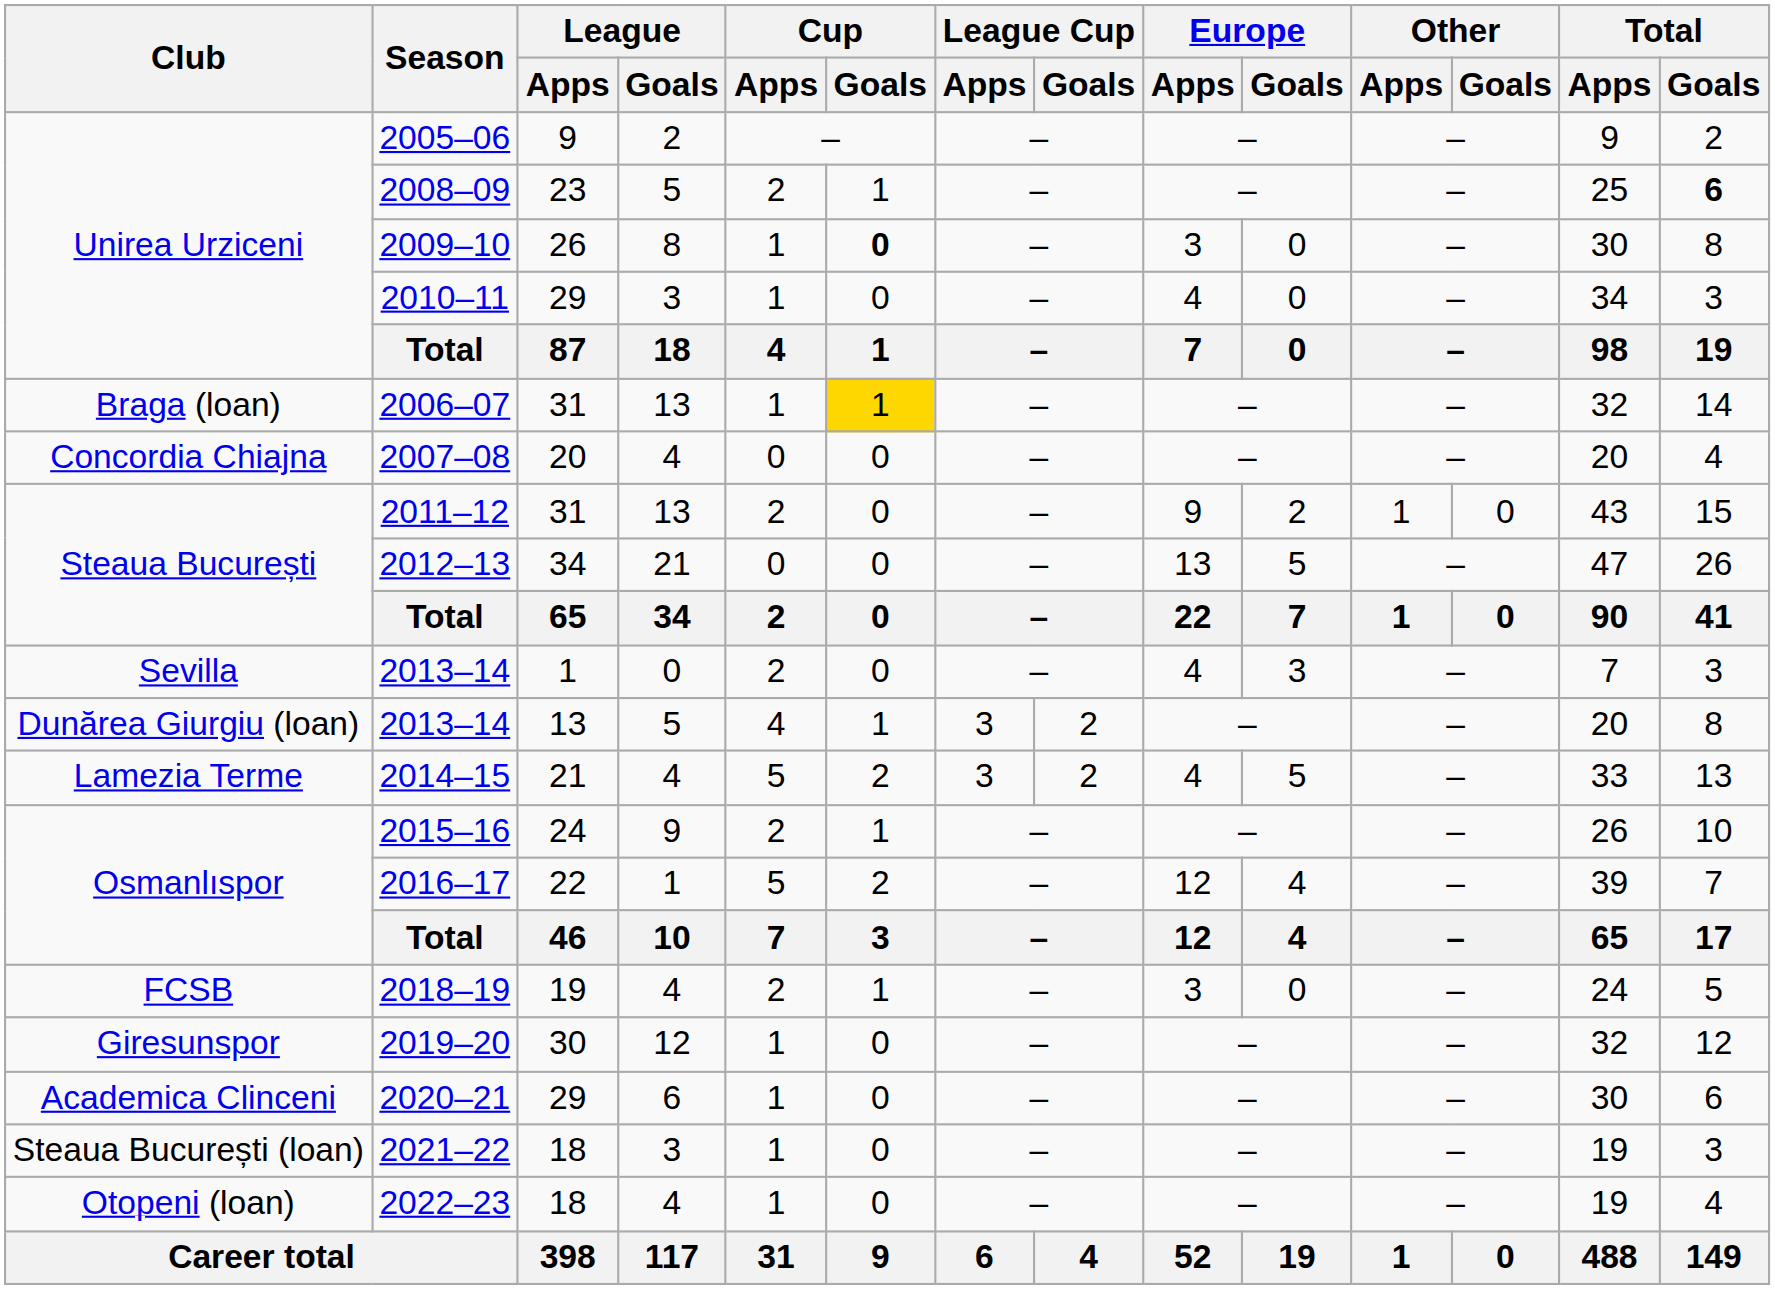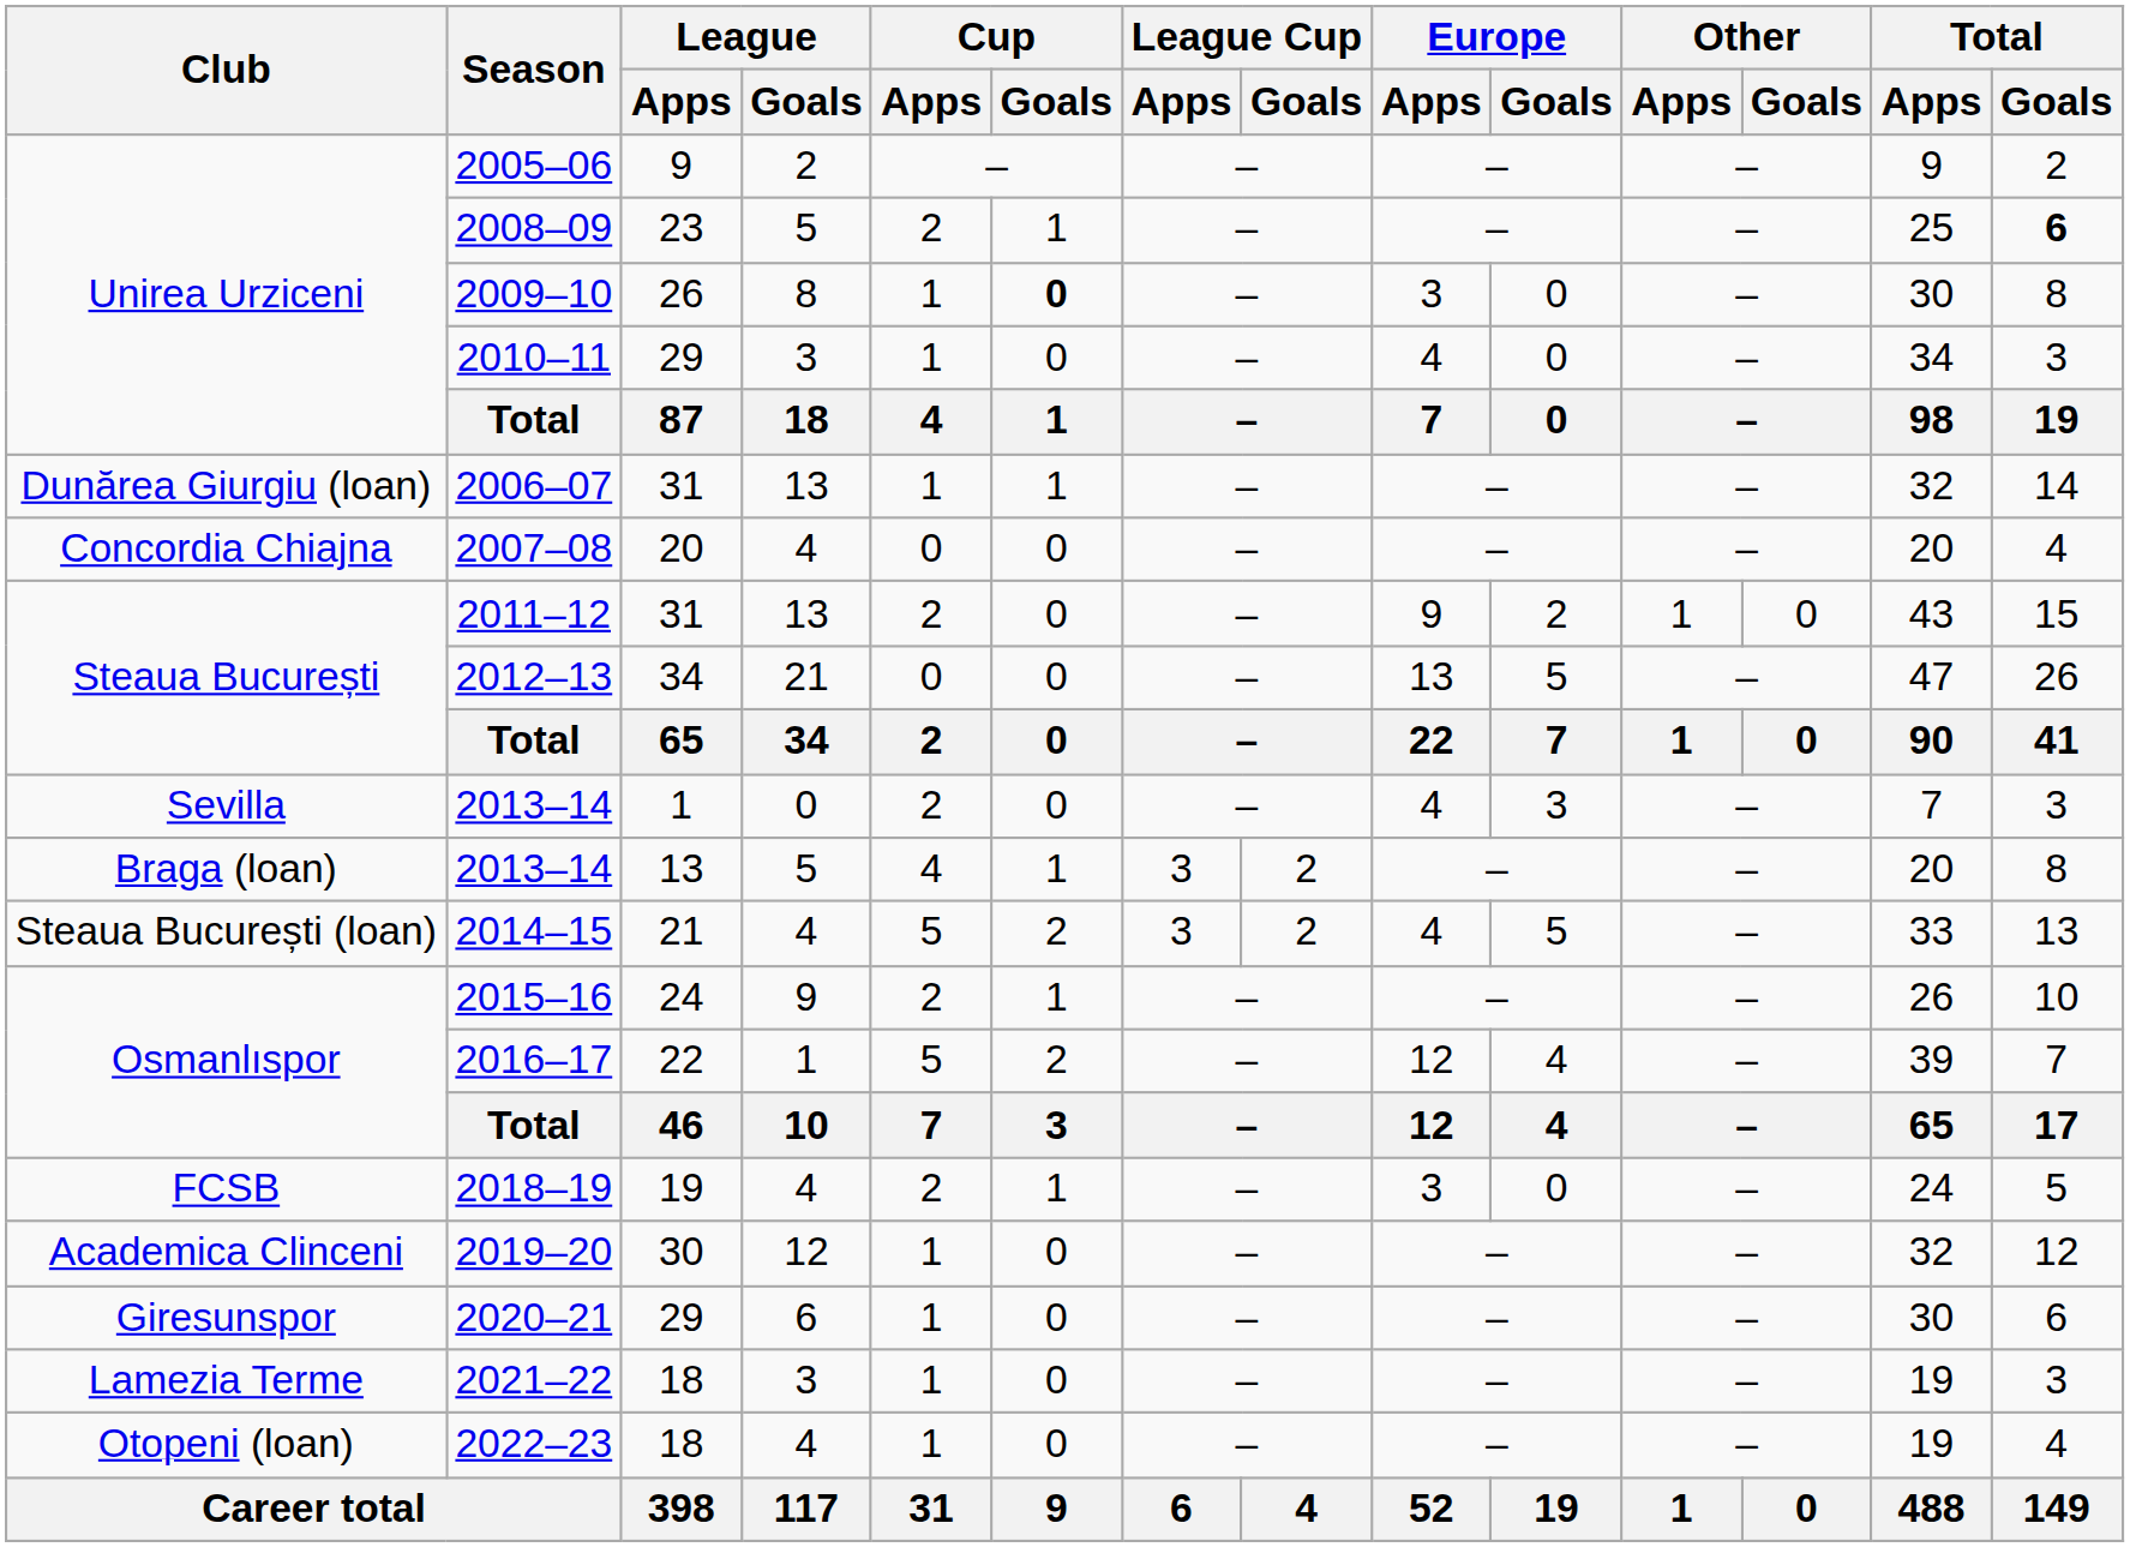2006–07 | Club: Braga (loan) -> Dunărea Giurgiu (loan)
2006–07 | Cup / Goals: gold background -> no background
2013–14 / 13 | Club: Dunărea Giurgiu (loan) -> Braga (loan)
2014–15 | Club: Lamezia Terme -> Steaua București (loan)
2019–20 | Club: Giresunspor -> Academica Clinceni
2020–21 | Club: Academica Clinceni -> Giresunspor
2021–22 | Club: Steaua București (loan) -> Lamezia Terme
